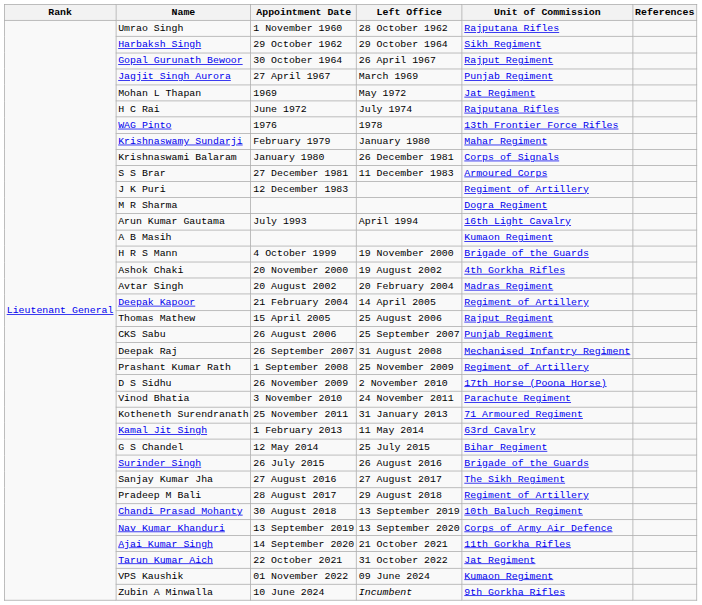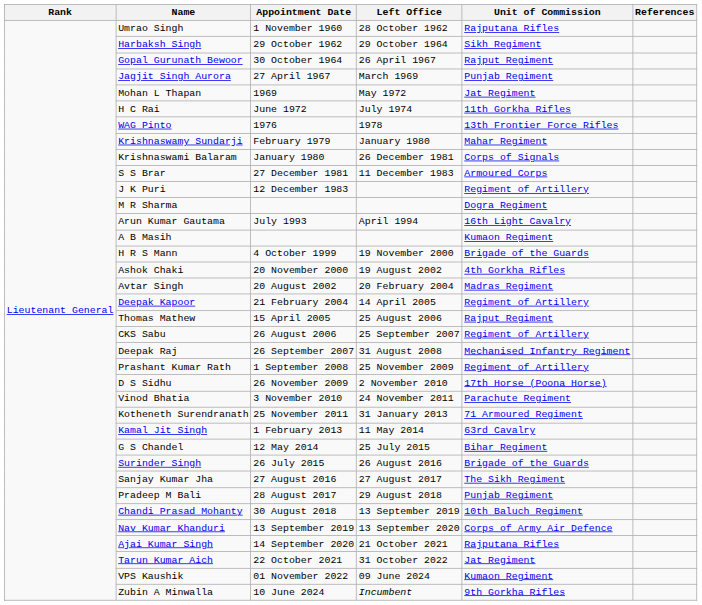H C Rai | Unit of Commission: Rajputana Rifles -> 11th Gorkha Rifles
CKS Sabu | Unit of Commission: Punjab Regiment -> Regiment of Artillery
Pradeep M Bali | Unit of Commission: Regiment of Artillery -> Punjab Regiment
Ajai Kumar Singh | Unit of Commission: 11th Gorkha Rifles -> Rajputana Rifles
